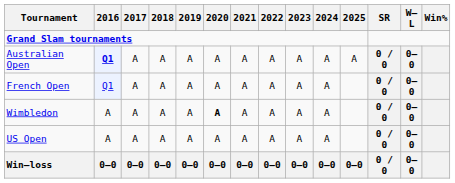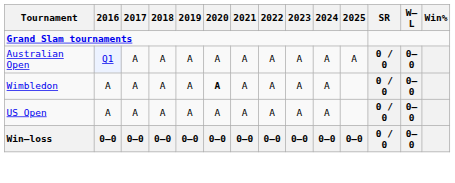Australian Open | 2016: bold -> normal
- row: French Open | Q1 | A | A | A | A | A | A | A | A | 0 / 0 | 0–0
